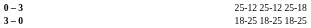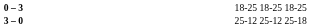0 – 3 | column 4: 25-12 25-12 25-18 -> 18-25 18-25 18-25
3 – 0 | column 4: 18-25 18-25 18-25 -> 25-12 25-12 25-18
